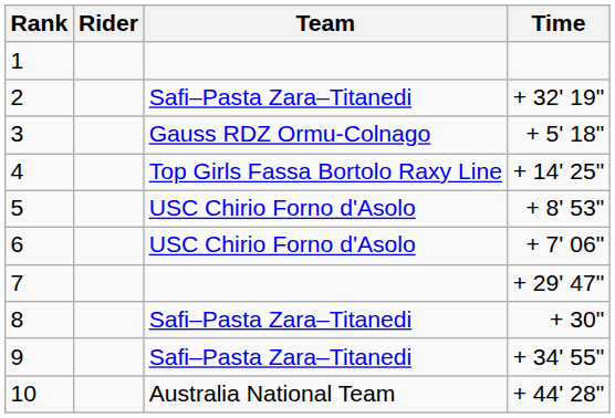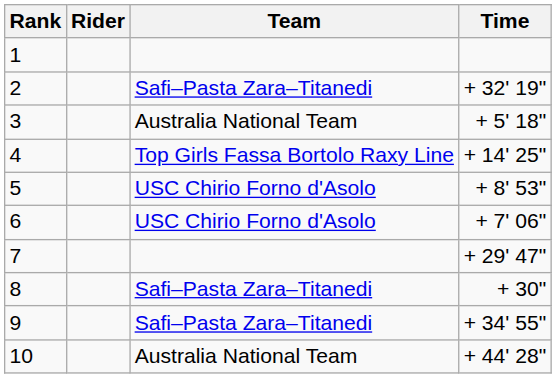3 | Team: Gauss RDZ Ormu-Colnago -> Australia National Team
